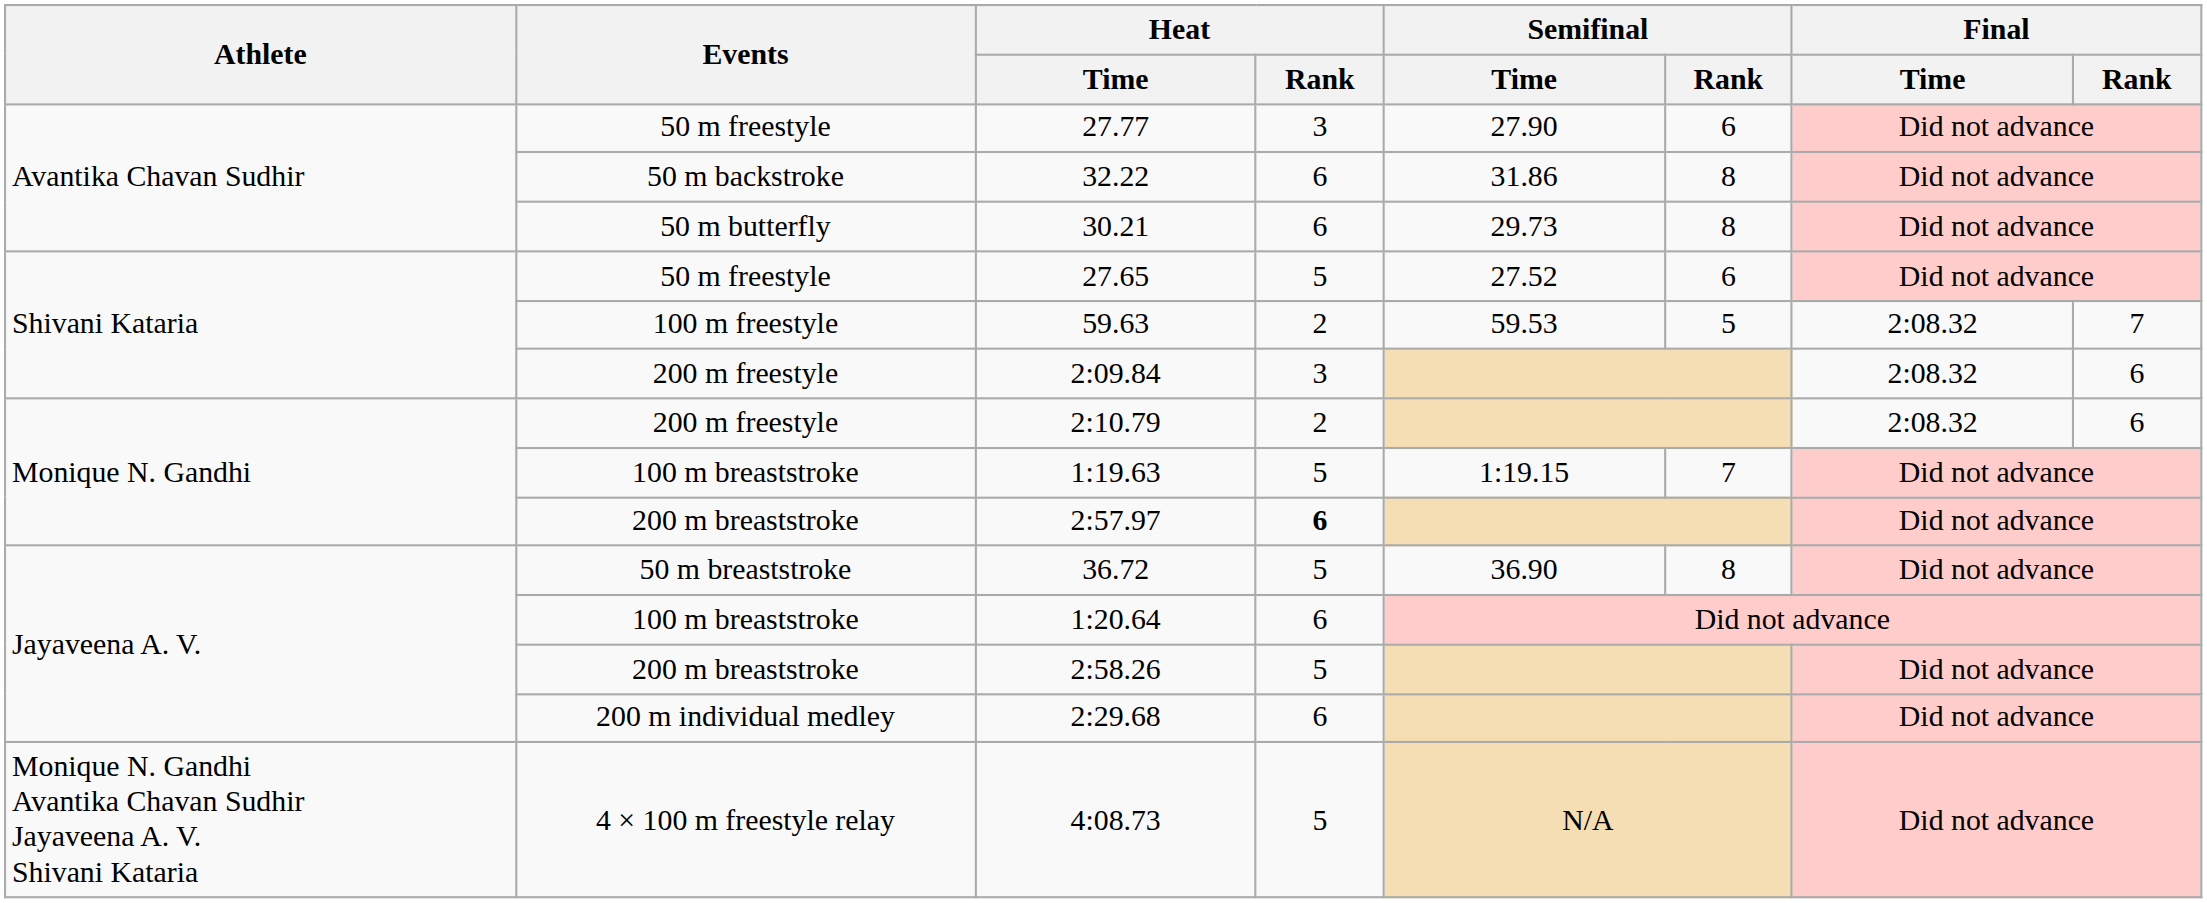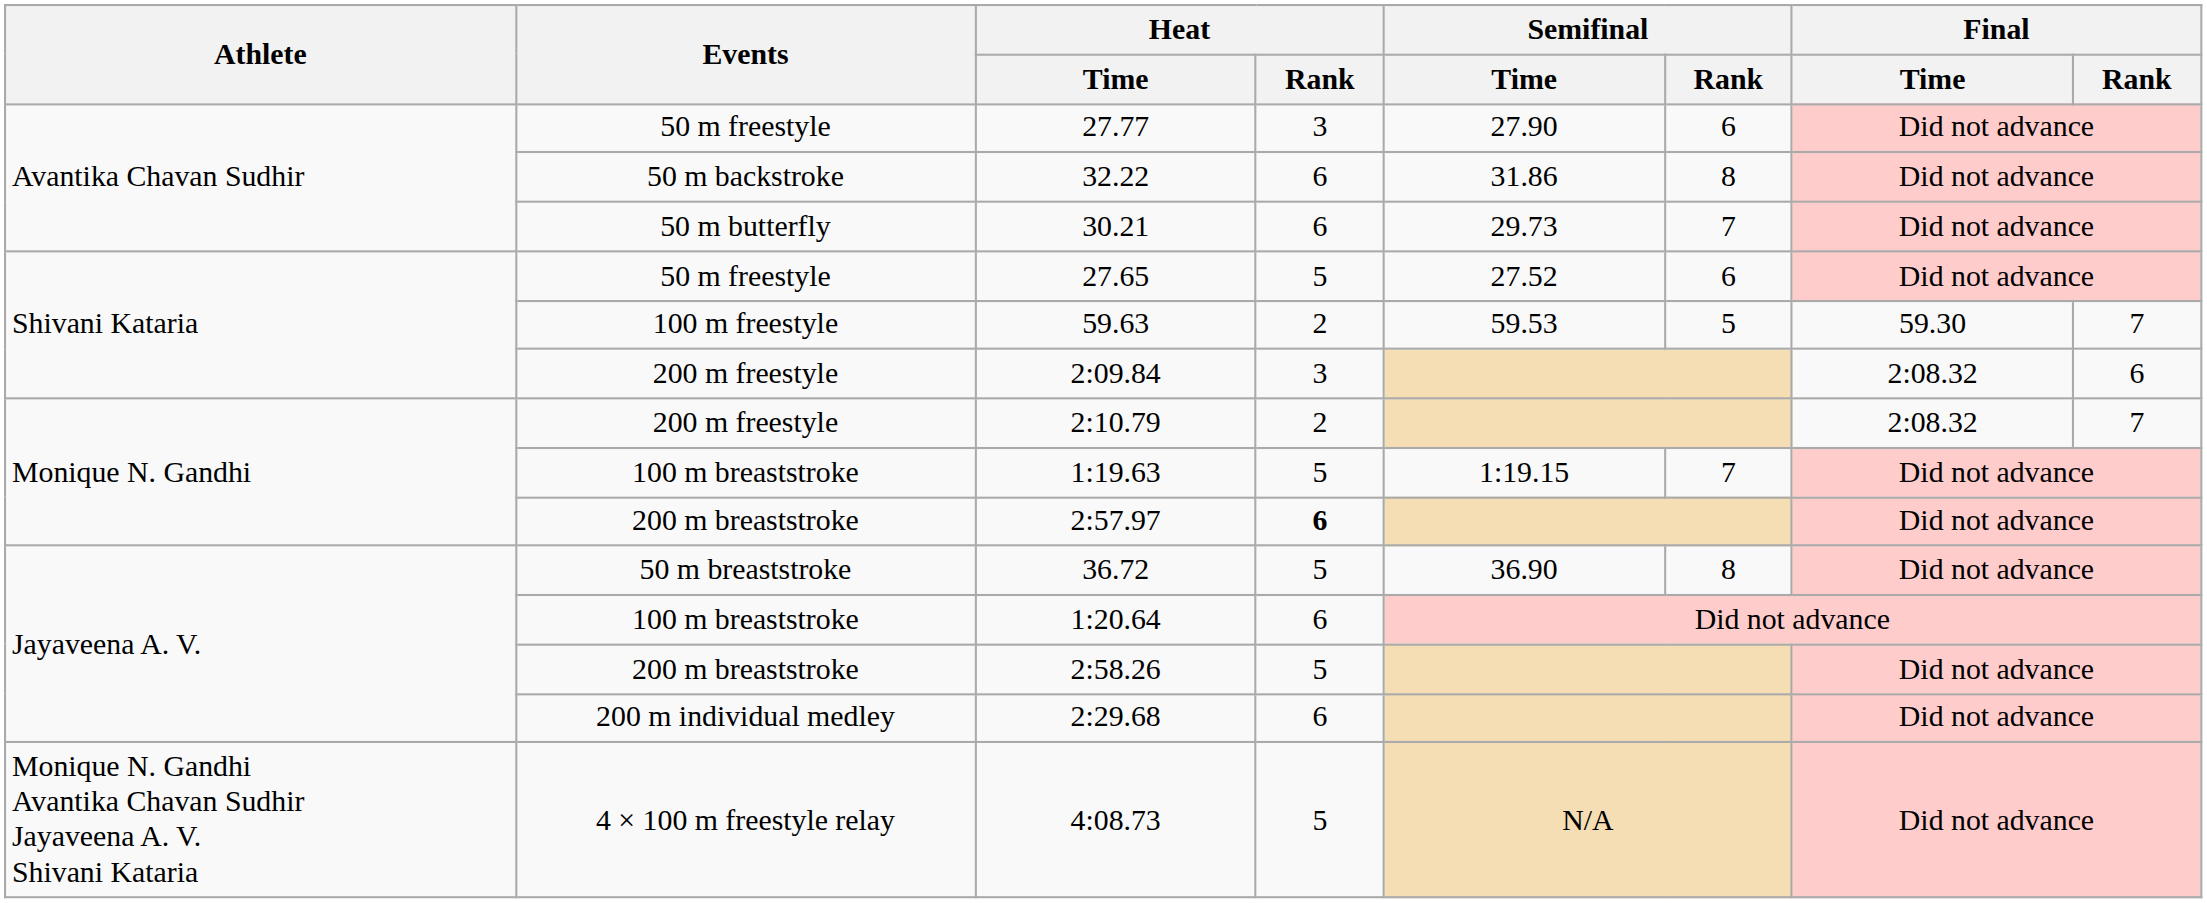30.21 | Semifinal / Rank: 8 -> 7
59.63 | Final / Time: 2:08.32 -> 59.30
2:10.79 | Final / Rank: 6 -> 7
